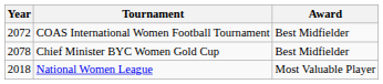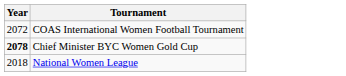- column: Award | Best Midfielder | Best Midfielder | Most Valuable Player
Chief Minister BYC Women Gold Cup | Year: normal -> bold
